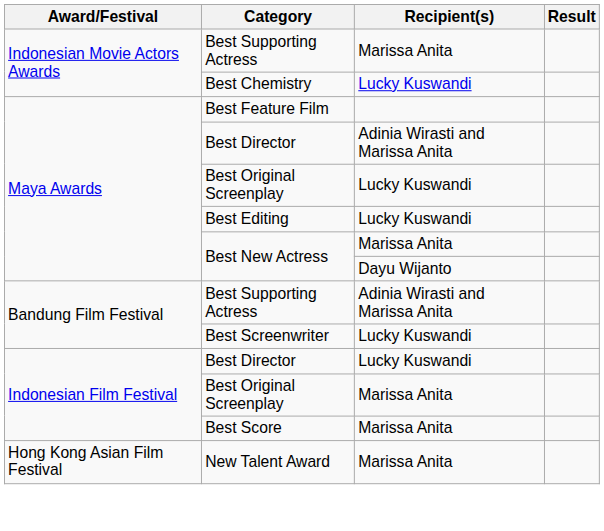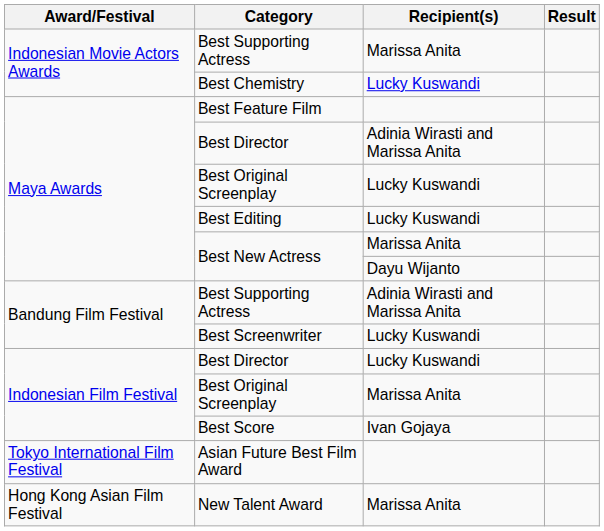Best Score | Recipient(s): Marissa Anita -> Ivan Gojaya
+ row: Tokyo International Film Festival | Asian Future Best Film Award
